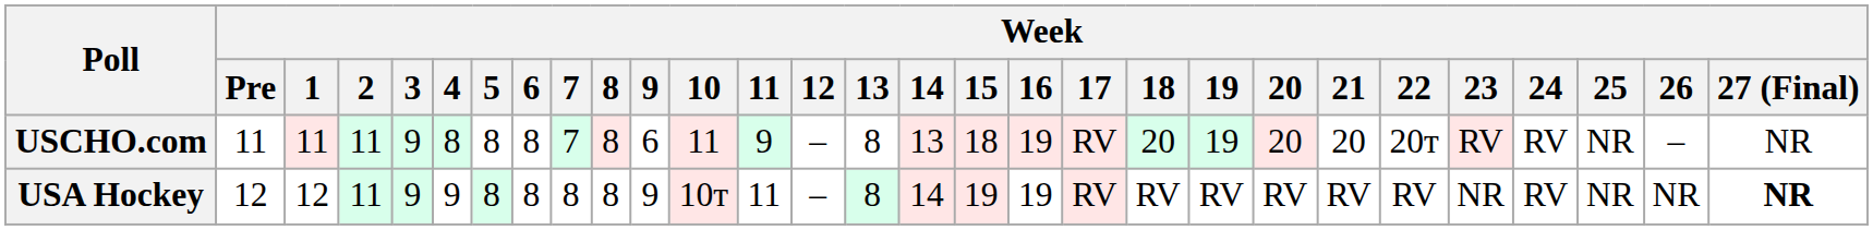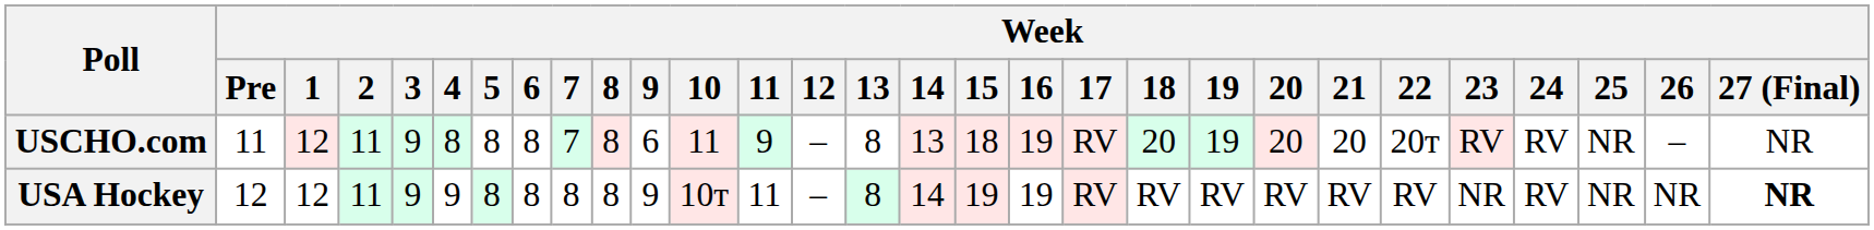USCHO.com | Week / 1: 11 -> 12
